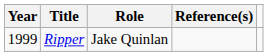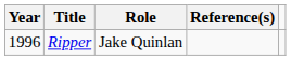Ripper | Year: 1999 -> 1996
